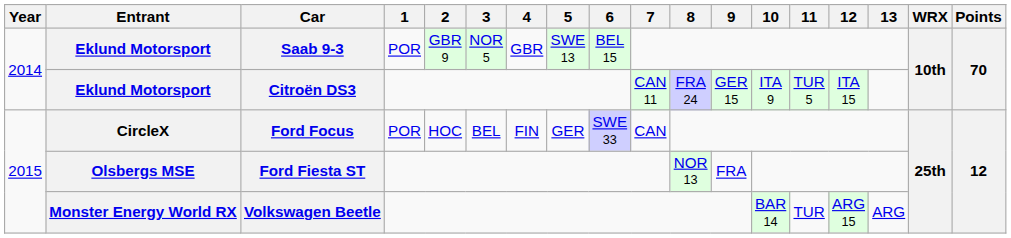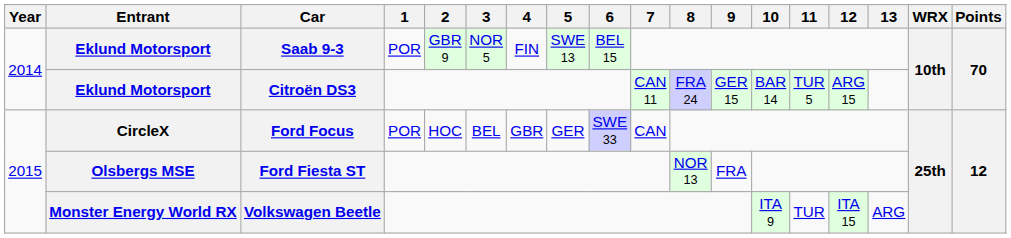Saab 9-3 | 4: GBR -> FIN
Citroën DS3 | 10: ITA 9 -> BAR 14
Citroën DS3 | 12: ITA 15 -> ARG 15
Ford Focus | 4: FIN -> GBR
Volkswagen Beetle | 10: BAR 14 -> ITA 9
Volkswagen Beetle | 12: ARG 15 -> ITA 15
